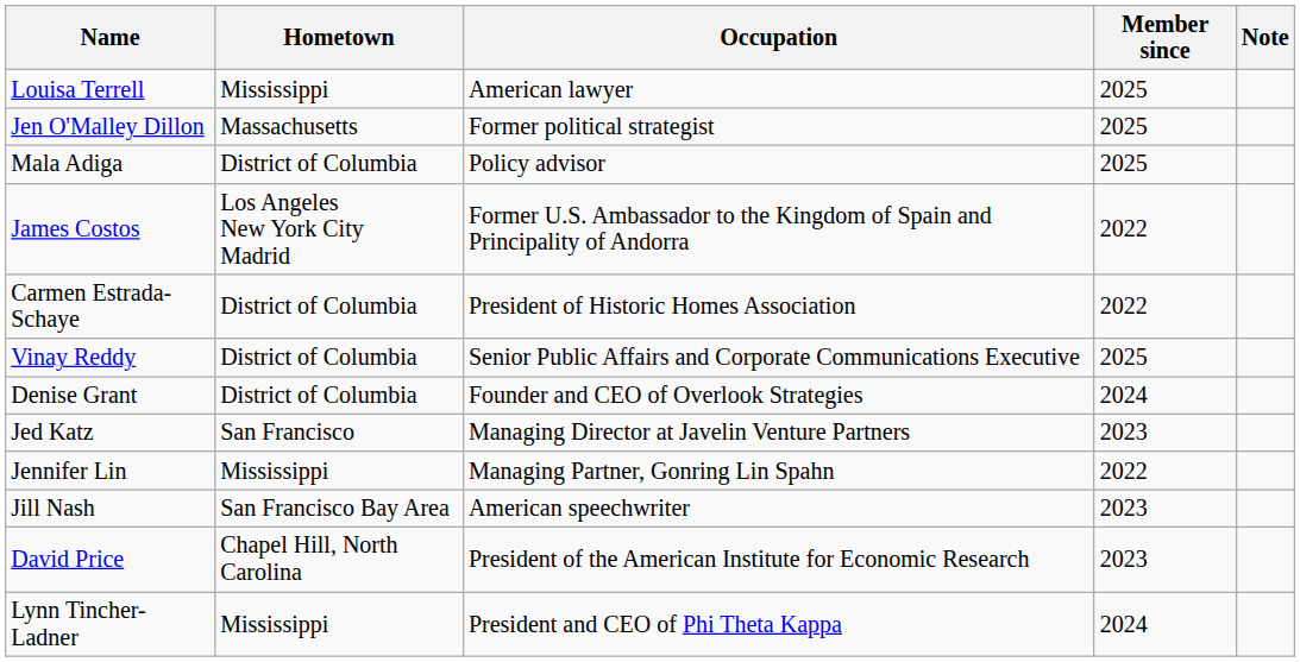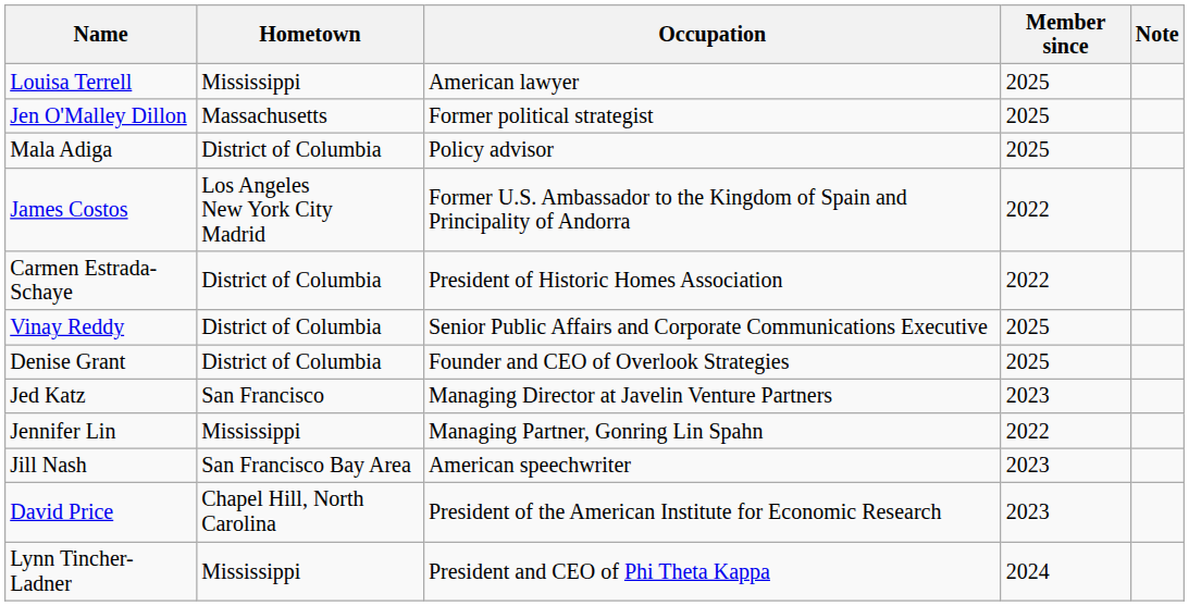Denise Grant | Member since: 2024 -> 2025
